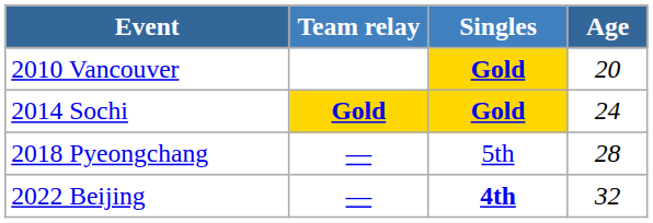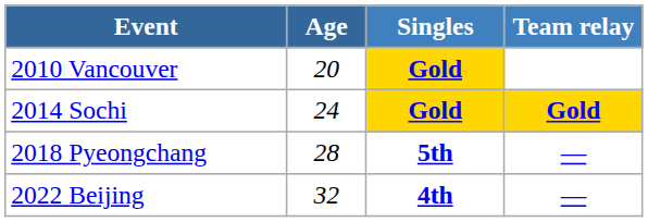columns swapped: Age <-> Team relay
2018 Pyeongchang | Singles: normal -> bold
